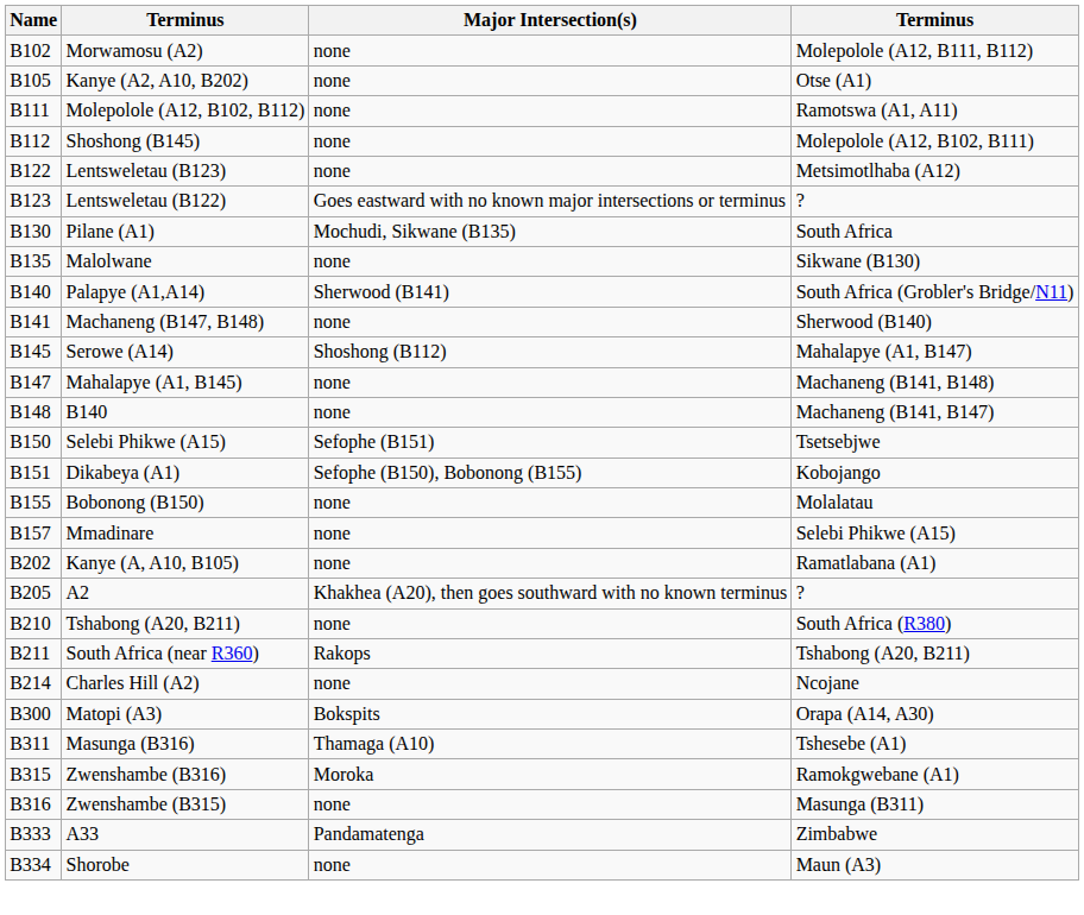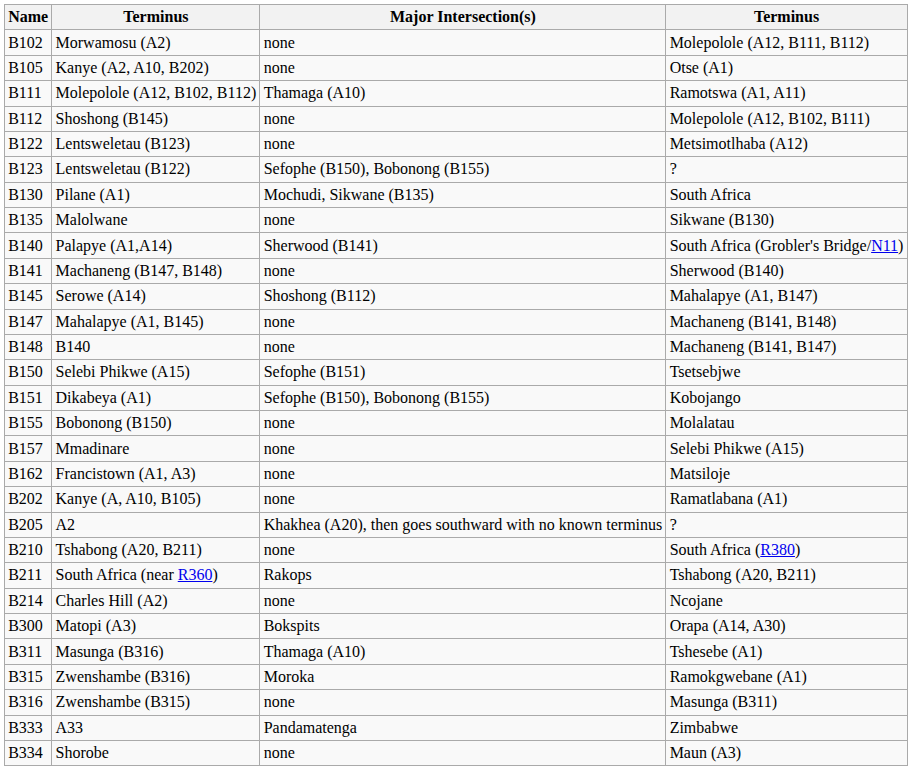Molepolole (A12, B102, B112) | Major Intersection(s): none -> Thamaga (A10)
Lentsweletau (B122) | Major Intersection(s): Goes eastward with no known major intersections or terminus -> Sefophe (B150), Bobonong (B155)
+ row: B162 | Francistown (A1, A3) | none | Matsiloje
